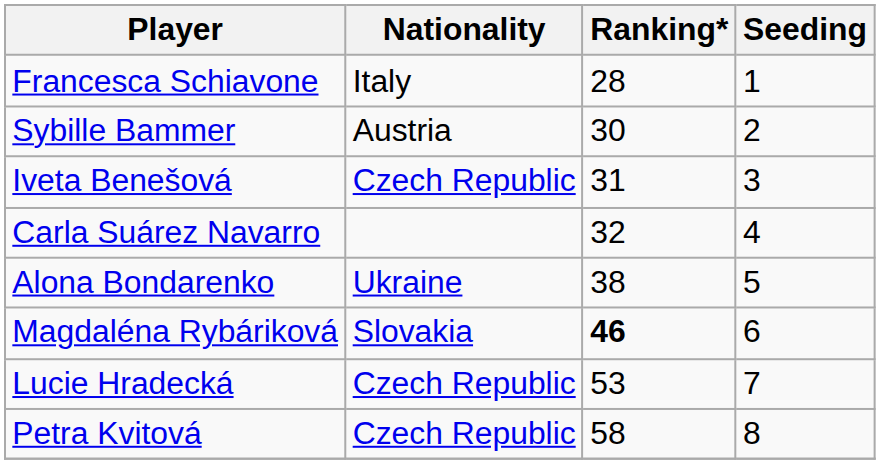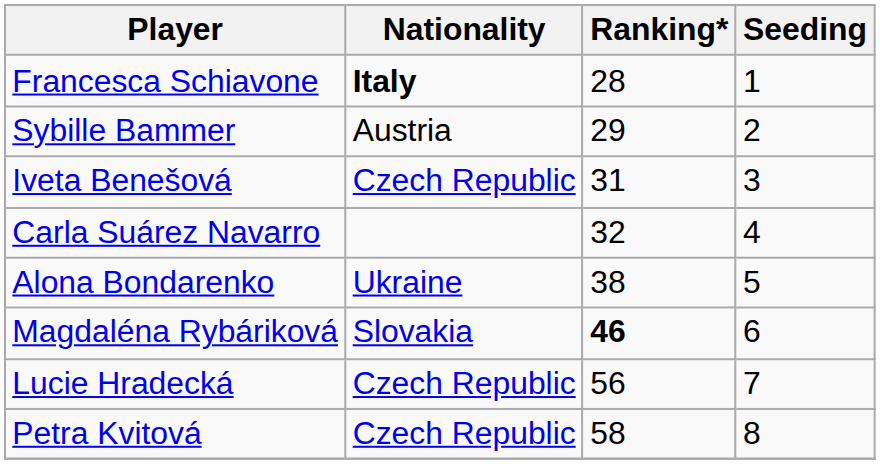Francesca Schiavone | Nationality: normal -> bold
Sybille Bammer | Ranking*: 30 -> 29
Lucie Hradecká | Ranking*: 53 -> 56
